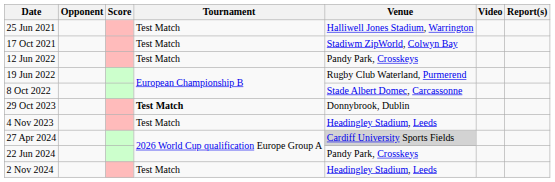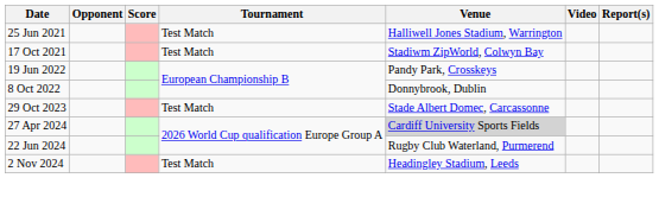- row: 12 Jun 2022 | Test Match | Pandy Park, Crosskeys
19 Jun 2022 | Venue: Rugby Club Waterland, Purmerend -> Pandy Park, Crosskeys
8 Oct 2022 | Venue: Stade Albert Domec, Carcassonne -> Donnybrook, Dublin
29 Oct 2023 | Tournament: bold -> normal
29 Oct 2023 | Venue: Donnybrook, Dublin -> Stade Albert Domec, Carcassonne
- row: 4 Nov 2023 | Test Match | Headingley Stadium, Leeds
22 Jun 2024 | Venue: Pandy Park, Crosskeys -> Rugby Club Waterland, Purmerend
